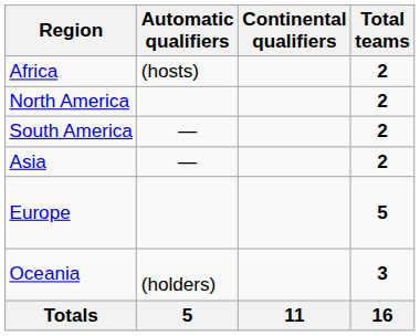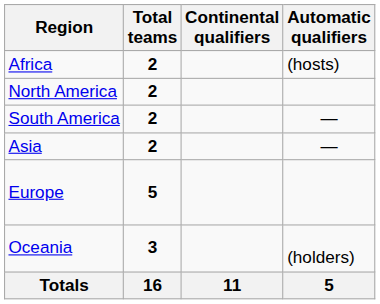columns swapped: Automatic qualifiers <-> Total teams
